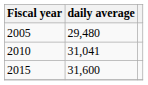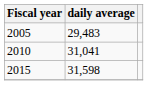2005 | daily average: 29,480 -> 29,483
2015 | daily average: 31,600 -> 31,598
